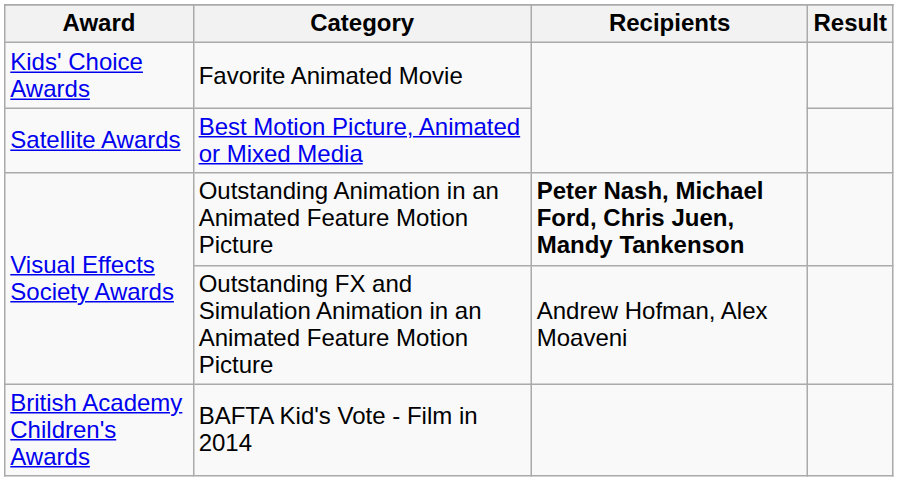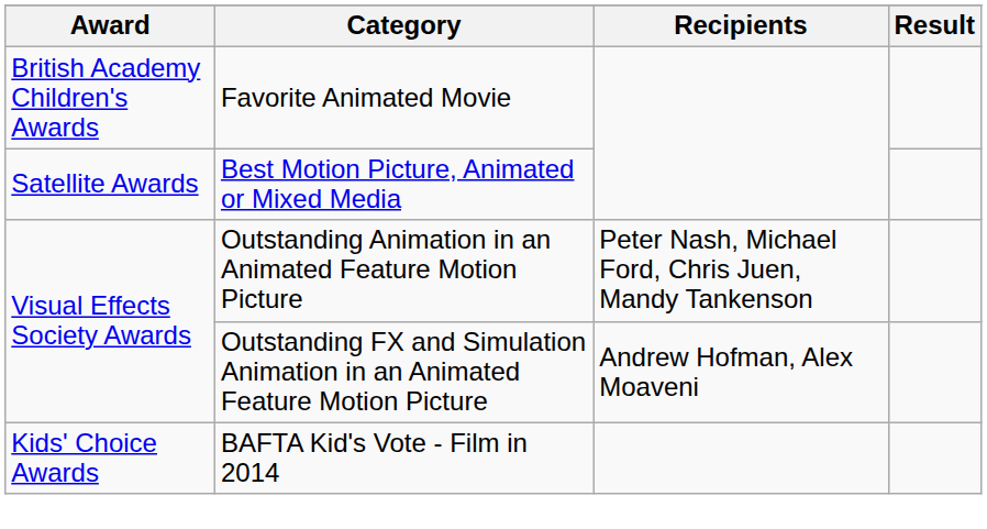Favorite Animated Movie | Award: Kids' Choice Awards -> British Academy Children's Awards
Outstanding Animation in an Animated Feature Motion Picture | Recipients: bold -> normal
BAFTA Kid's Vote - Film in 2014 | Award: British Academy Children's Awards -> Kids' Choice Awards
